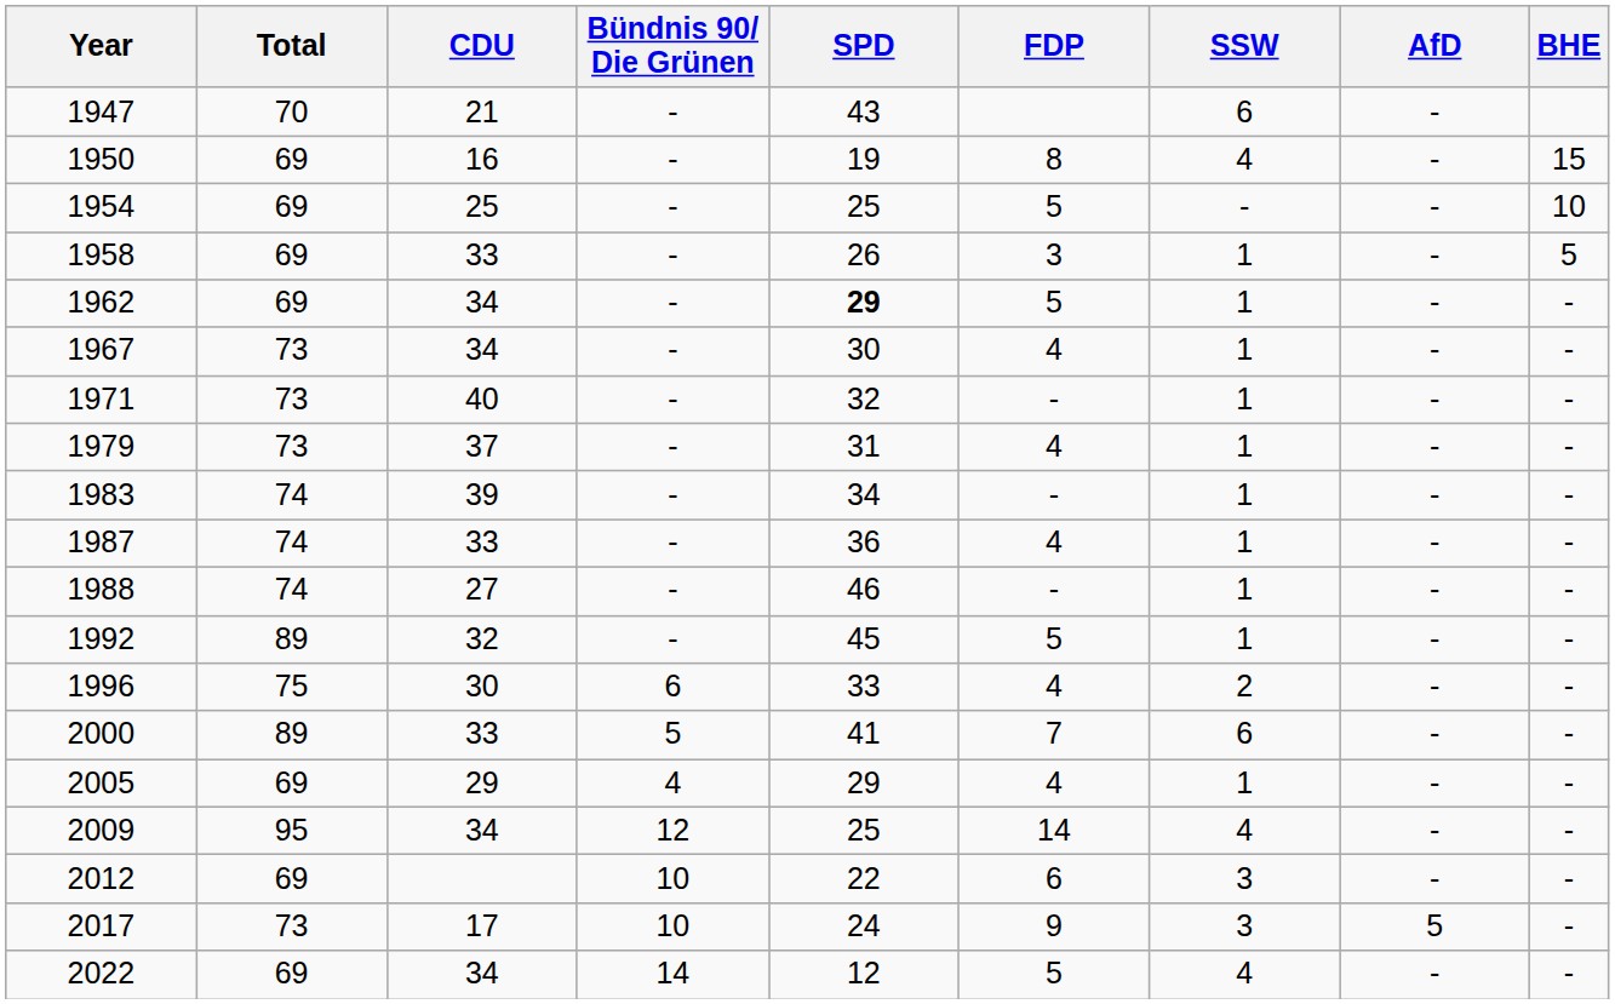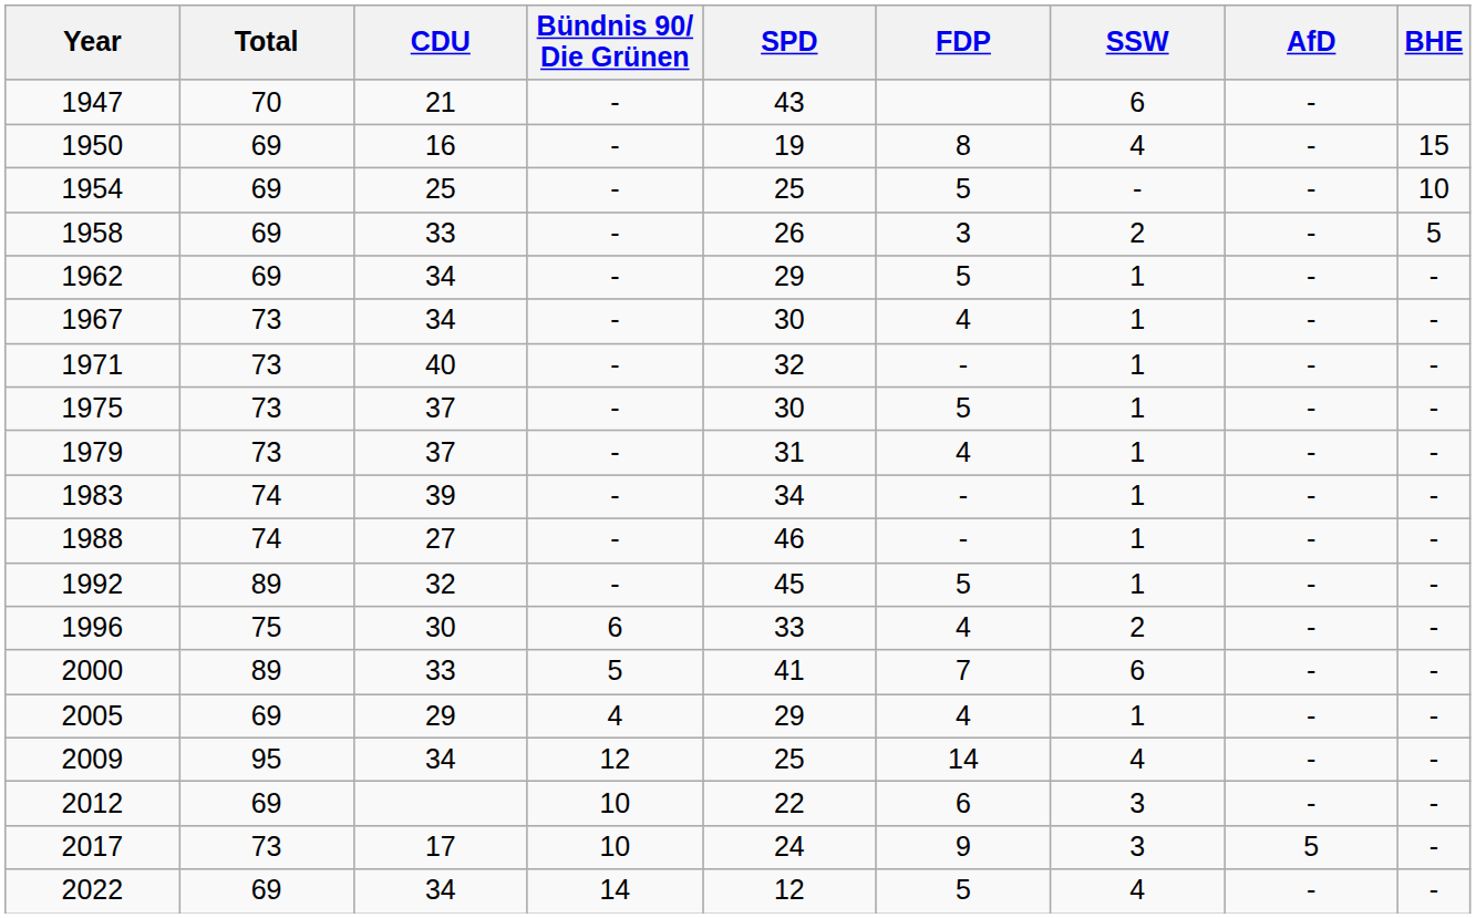1958 | SSW: 1 -> 2
1962 | SPD: bold -> normal
+ row: 1975 | 73 | 37 | - | 30 | 5 | 1 | - | -
- row: 1987 | 74 | 33 | - | 36 | 4 | 1 | - | -
